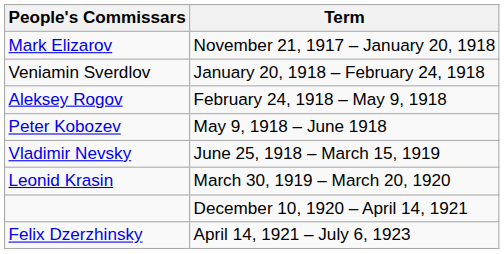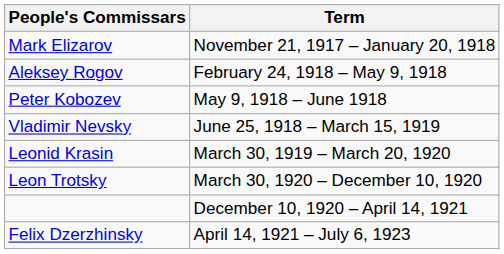- row: Veniamin Sverdlov | January 20, 1918 – February 24, 1918
+ row: Leon Trotsky | March 30, 1920 – December 10, 1920
